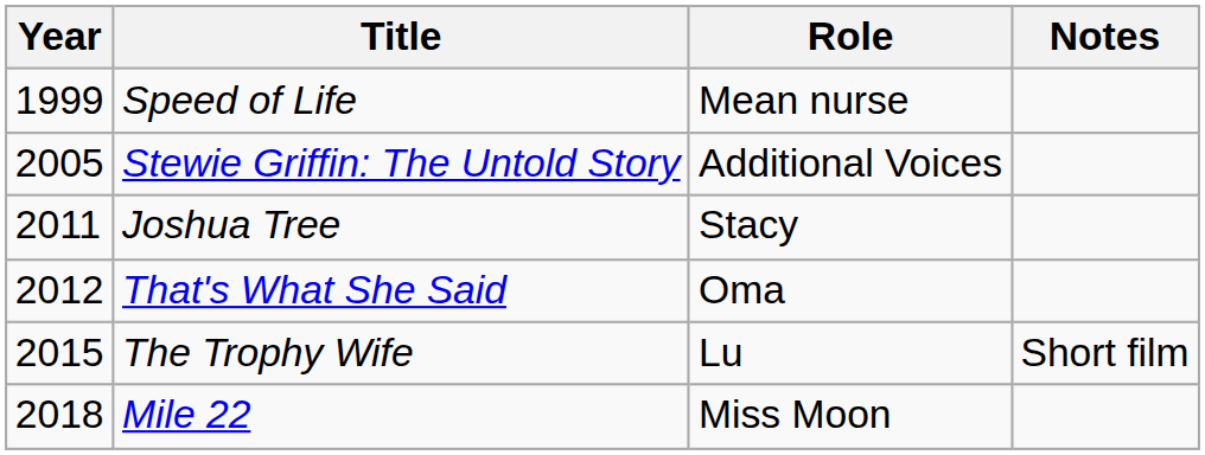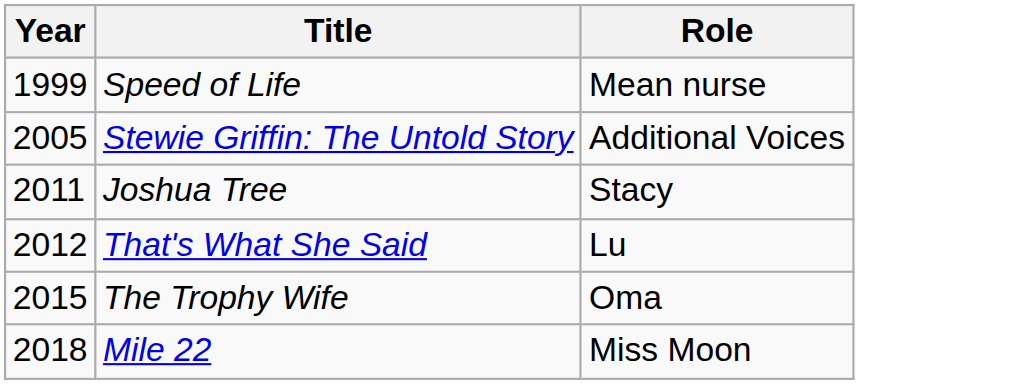- column: Notes | Short film
That's What She Said | Role: Oma -> Lu
The Trophy Wife | Role: Lu -> Oma
